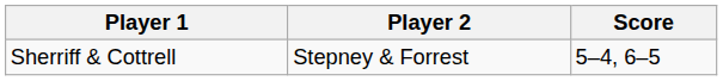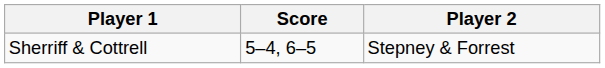columns swapped: Player 2 <-> Score
